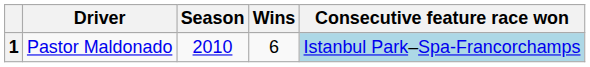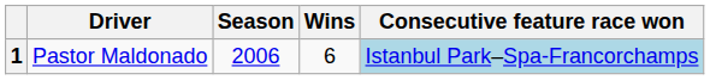1 | Season: 2010 -> 2006
